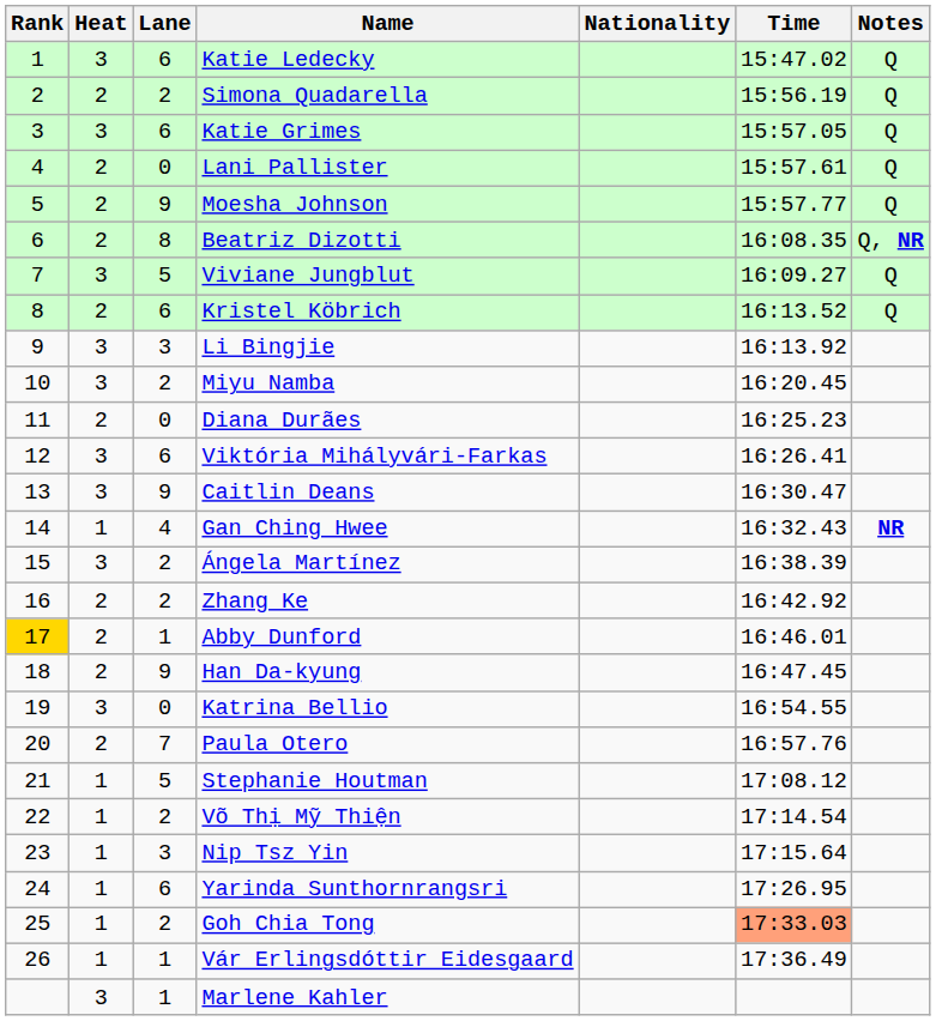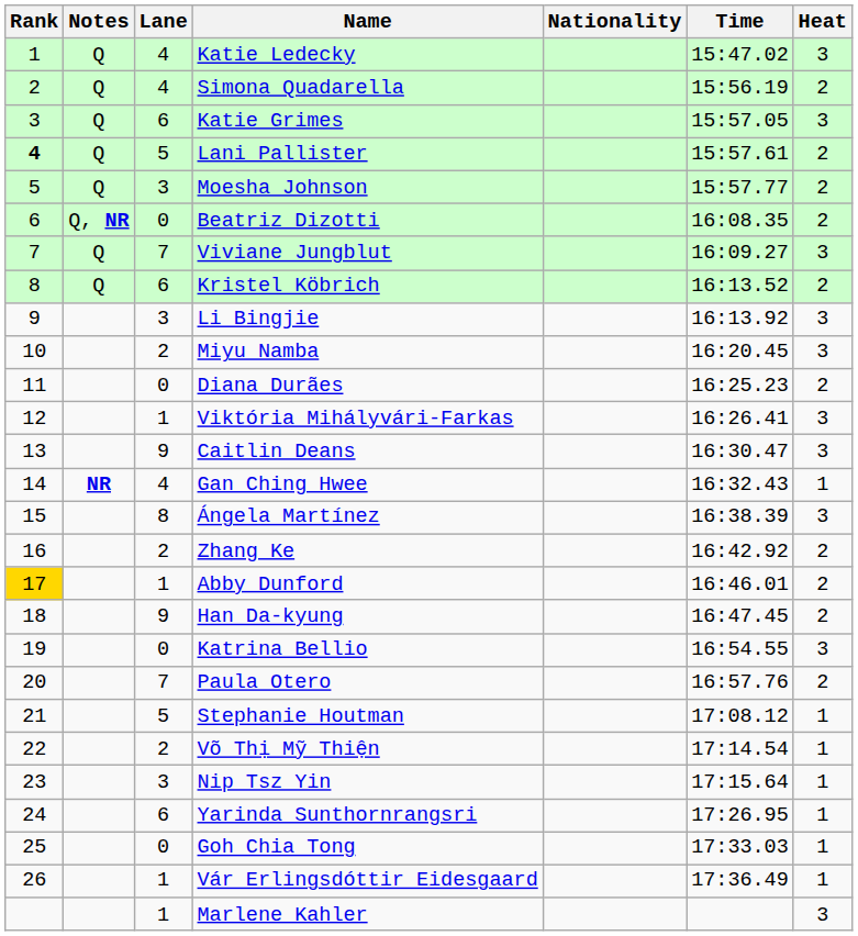columns swapped: Heat <-> Notes
Katie Ledecky | Lane: 6 -> 4
Simona Quadarella | Lane: 2 -> 4
Lani Pallister | Rank: normal -> bold
Lani Pallister | Lane: 0 -> 5
Moesha Johnson | Lane: 9 -> 3
Beatriz Dizotti | Lane: 8 -> 0
Viviane Jungblut | Lane: 5 -> 7
Viktória Mihályvári-Farkas | Lane: 6 -> 1
Ángela Martínez | Lane: 2 -> 8
Goh Chia Tong | Lane: 2 -> 0
Goh Chia Tong | Time: lightsalmon background -> no background
